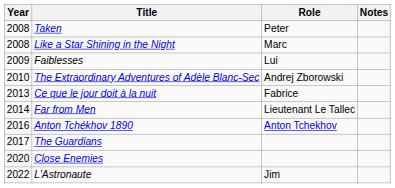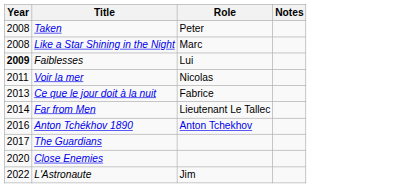Faiblesses | Year: normal -> bold
- row: 2010 | The Extraordinary Adventures of Adèle Blanc-Sec | Andrej Zborowski
+ row: 2011 | Voir la mer | Nicolas
